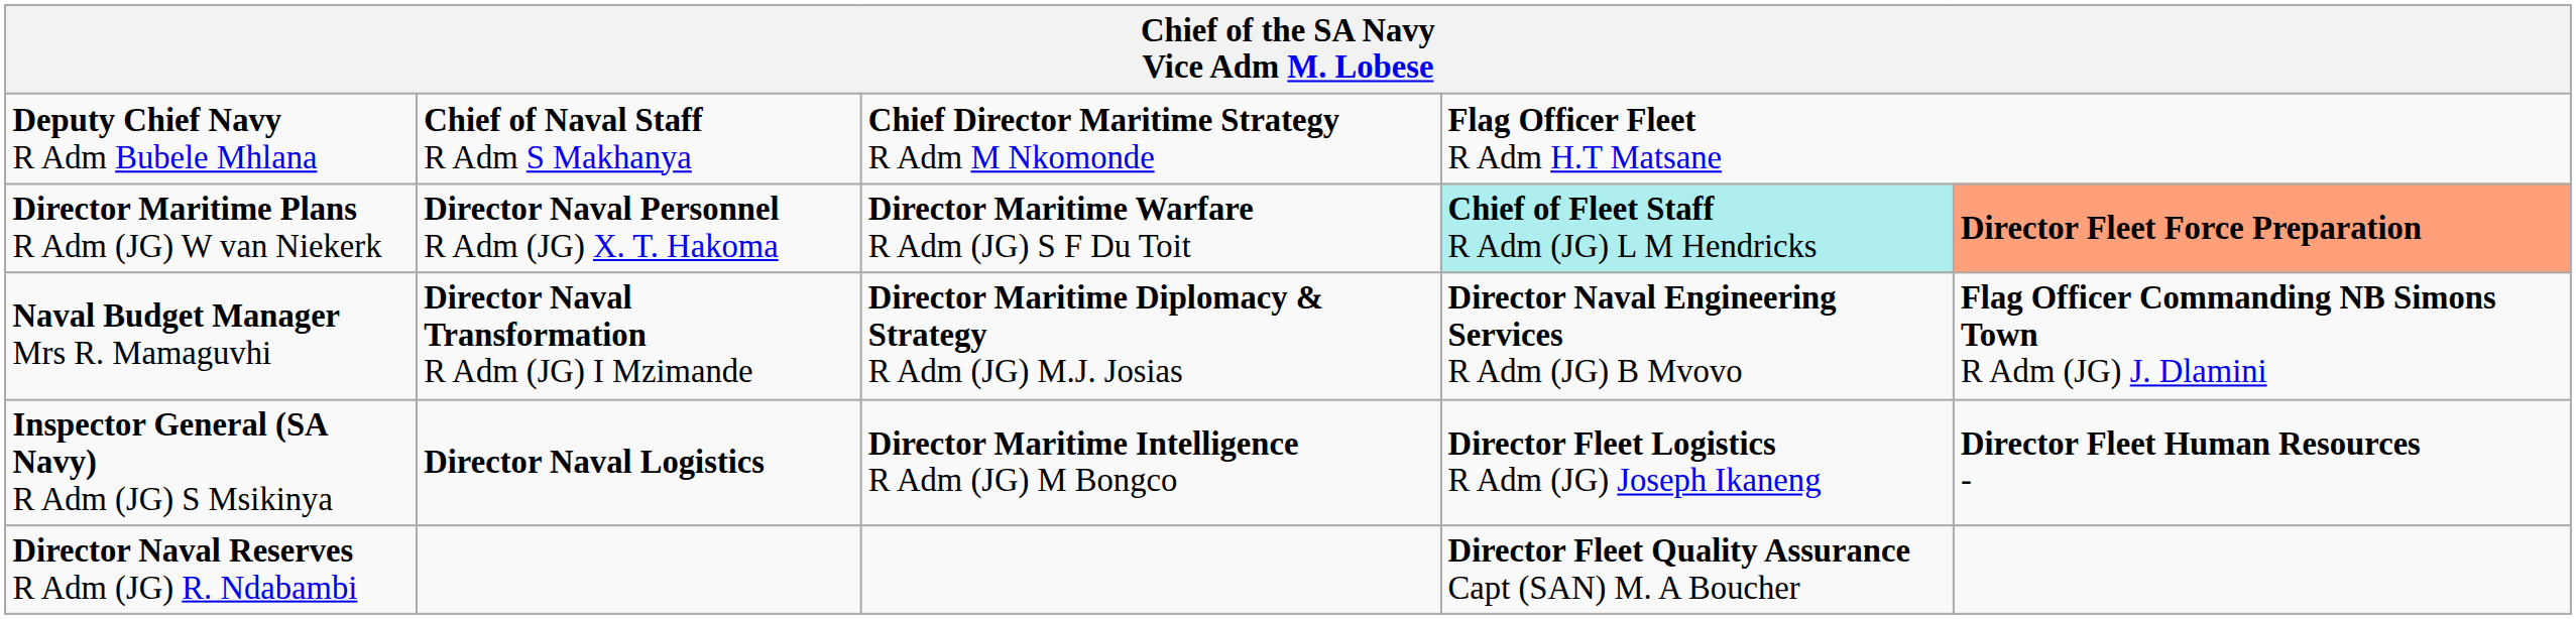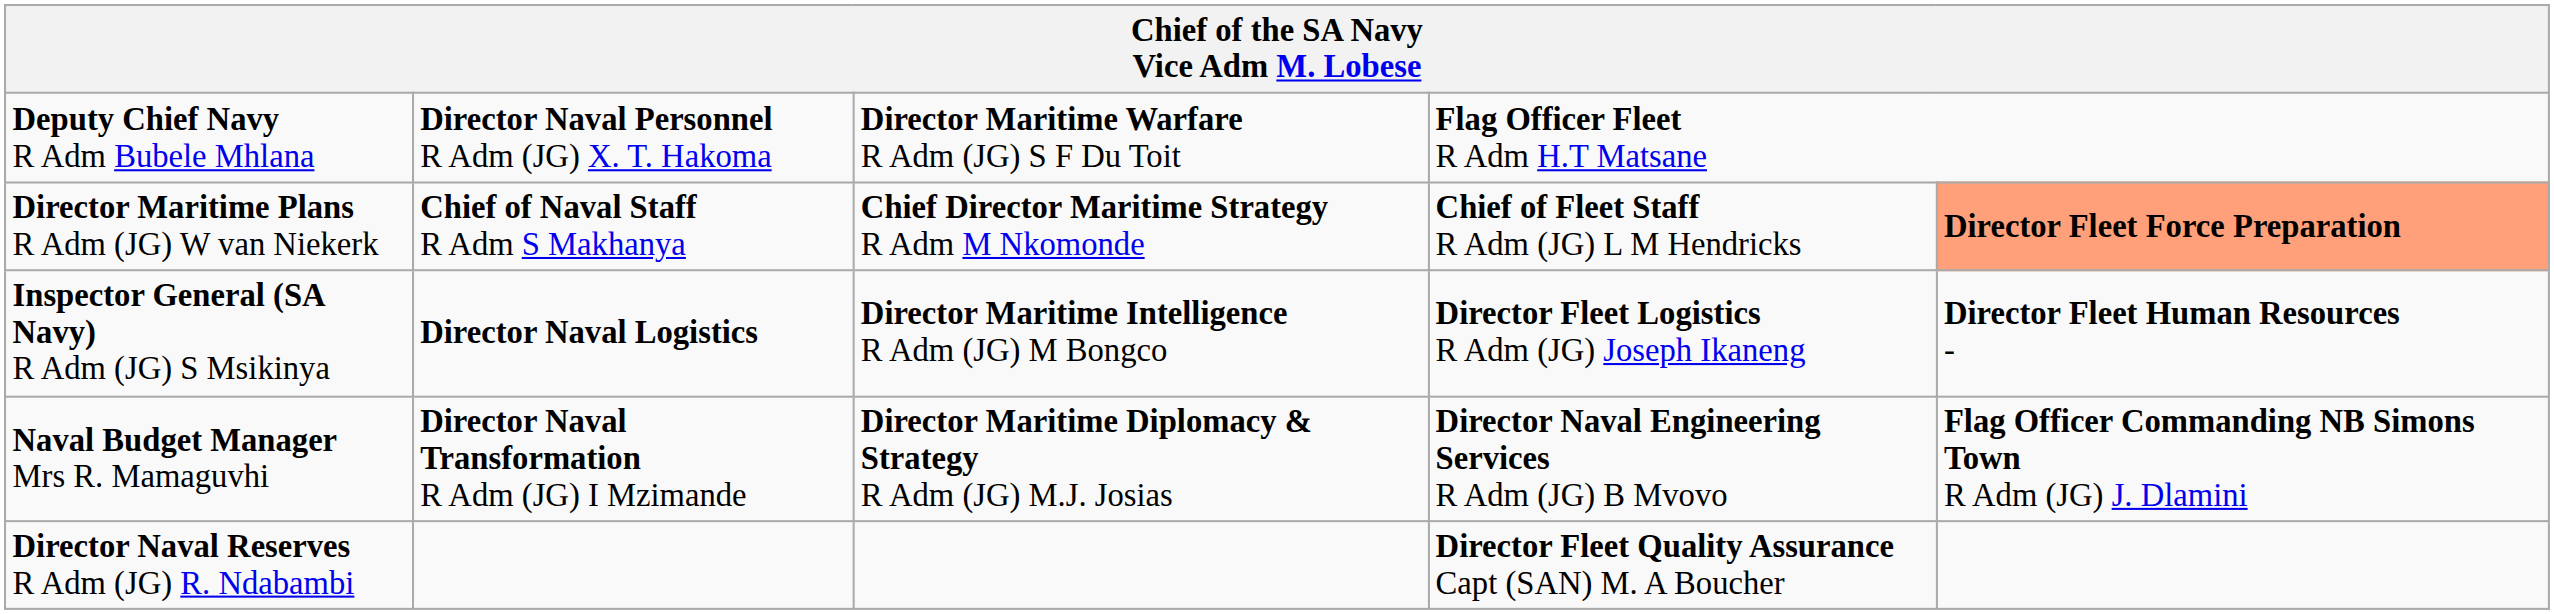Deputy Chief Navy R Adm Bubele Mhlana | column 2: Chief of Naval Staff R Adm S Makhanya -> Director Naval Personnel R Adm (JG) X. T. Hakoma
Deputy Chief Navy R Adm Bubele Mhlana | column 3: Chief Director Maritime Strategy R Adm M Nkomonde -> Director Maritime Warfare R Adm (JG) S F Du Toit
Director Maritime Plans R Adm (JG) W van Niekerk | column 2: Director Naval Personnel R Adm (JG) X. T. Hakoma -> Chief of Naval Staff R Adm S Makhanya
Director Maritime Plans R Adm (JG) W van Niekerk | column 3: Director Maritime Warfare R Adm (JG) S F Du Toit -> Chief Director Maritime Strategy R Adm M Nkomonde
Director Maritime Plans R Adm (JG) W van Niekerk | column 4: paleturquoise background -> no background
rows swapped: Inspector General (SA Navy) R Adm (JG) S Msikinya <-> Naval Budget Manager Mrs R. Mamaguvhi
